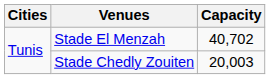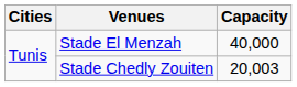Stade El Menzah | Capacity: 40,702 -> 40,000
